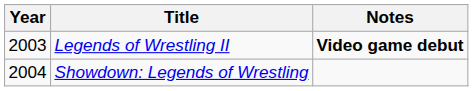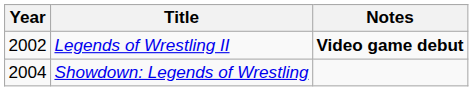Legends of Wrestling II | Year: 2003 -> 2002
